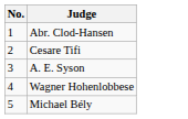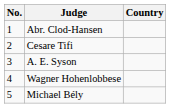+ column: Country
